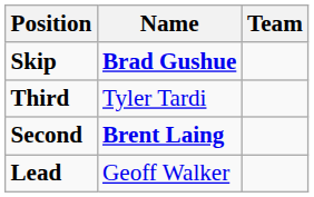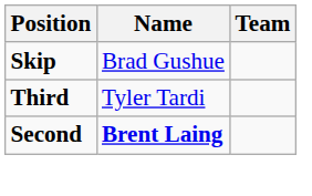Skip | Name: bold -> normal
- row: Lead | Geoff Walker
